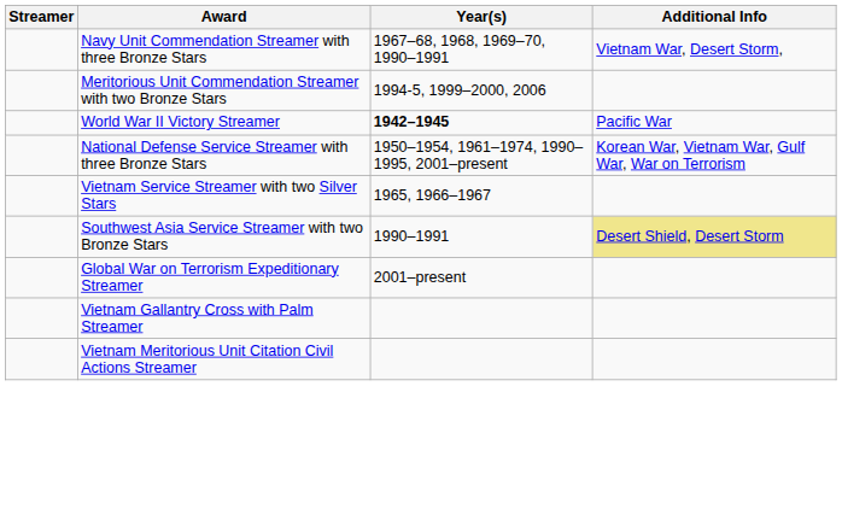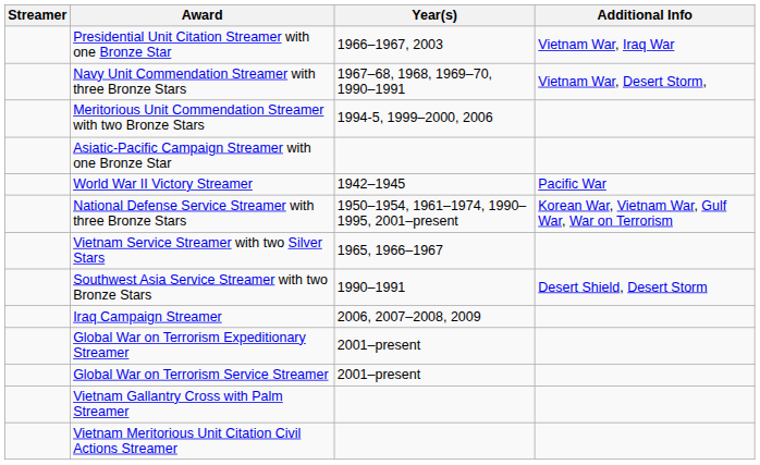+ row: Presidential Unit Citation Streamer with one Bronze Star | 1966–1967, 2003 | Vietnam War, Iraq War
+ row: Asiatic-Pacific Campaign Streamer with one Bronze Star
World War II Victory Streamer | Year(s): bold -> normal
Southwest Asia Service Streamer with two Bronze Stars | Additional Info: khaki background -> no background
+ row: Iraq Campaign Streamer | 2006, 2007–2008, 2009
+ row: Global War on Terrorism Service Streamer | 2001–present
